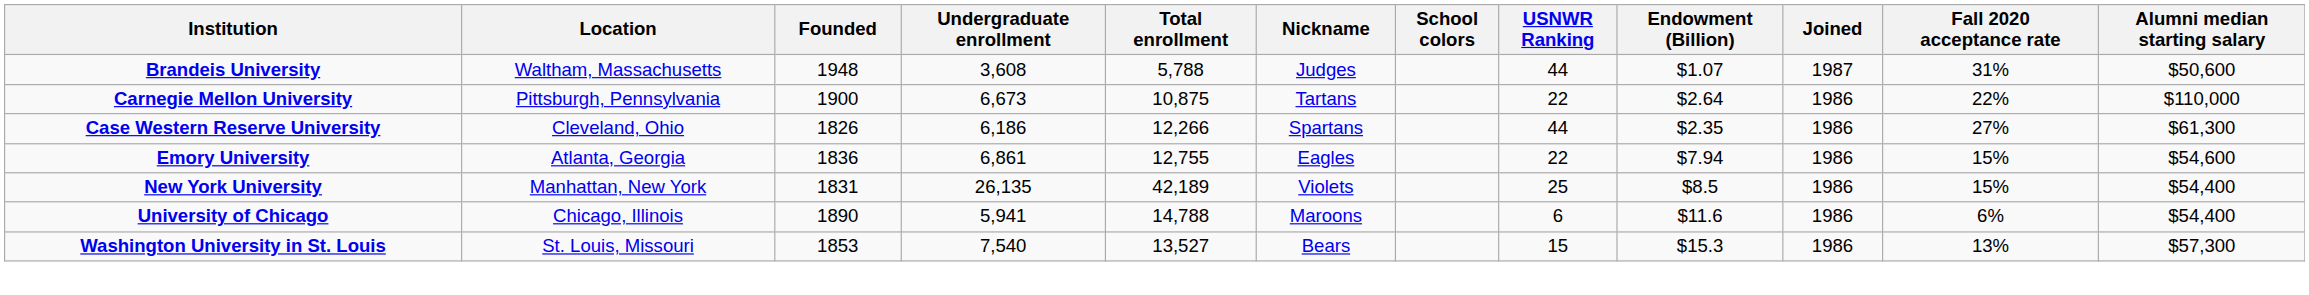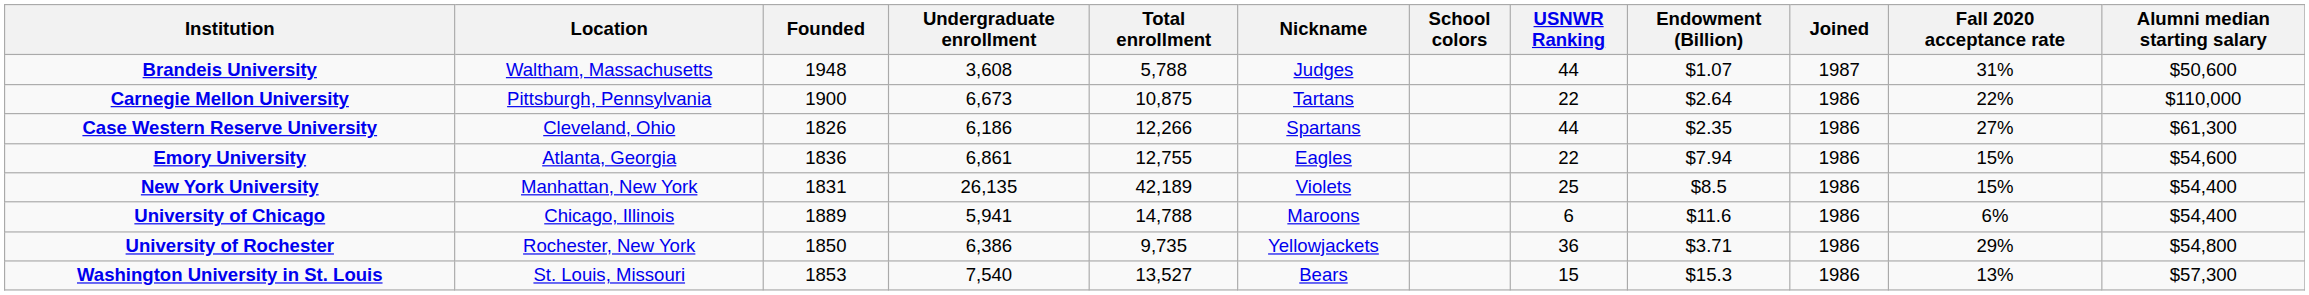University of Chicago | Founded: 1890 -> 1889
+ row: University of Rochester | Rochester, New York | 1850 | 6,386 | 9,735 | Yellowjackets | 36 | $3.71 | 1986 | 29% | $54,800
